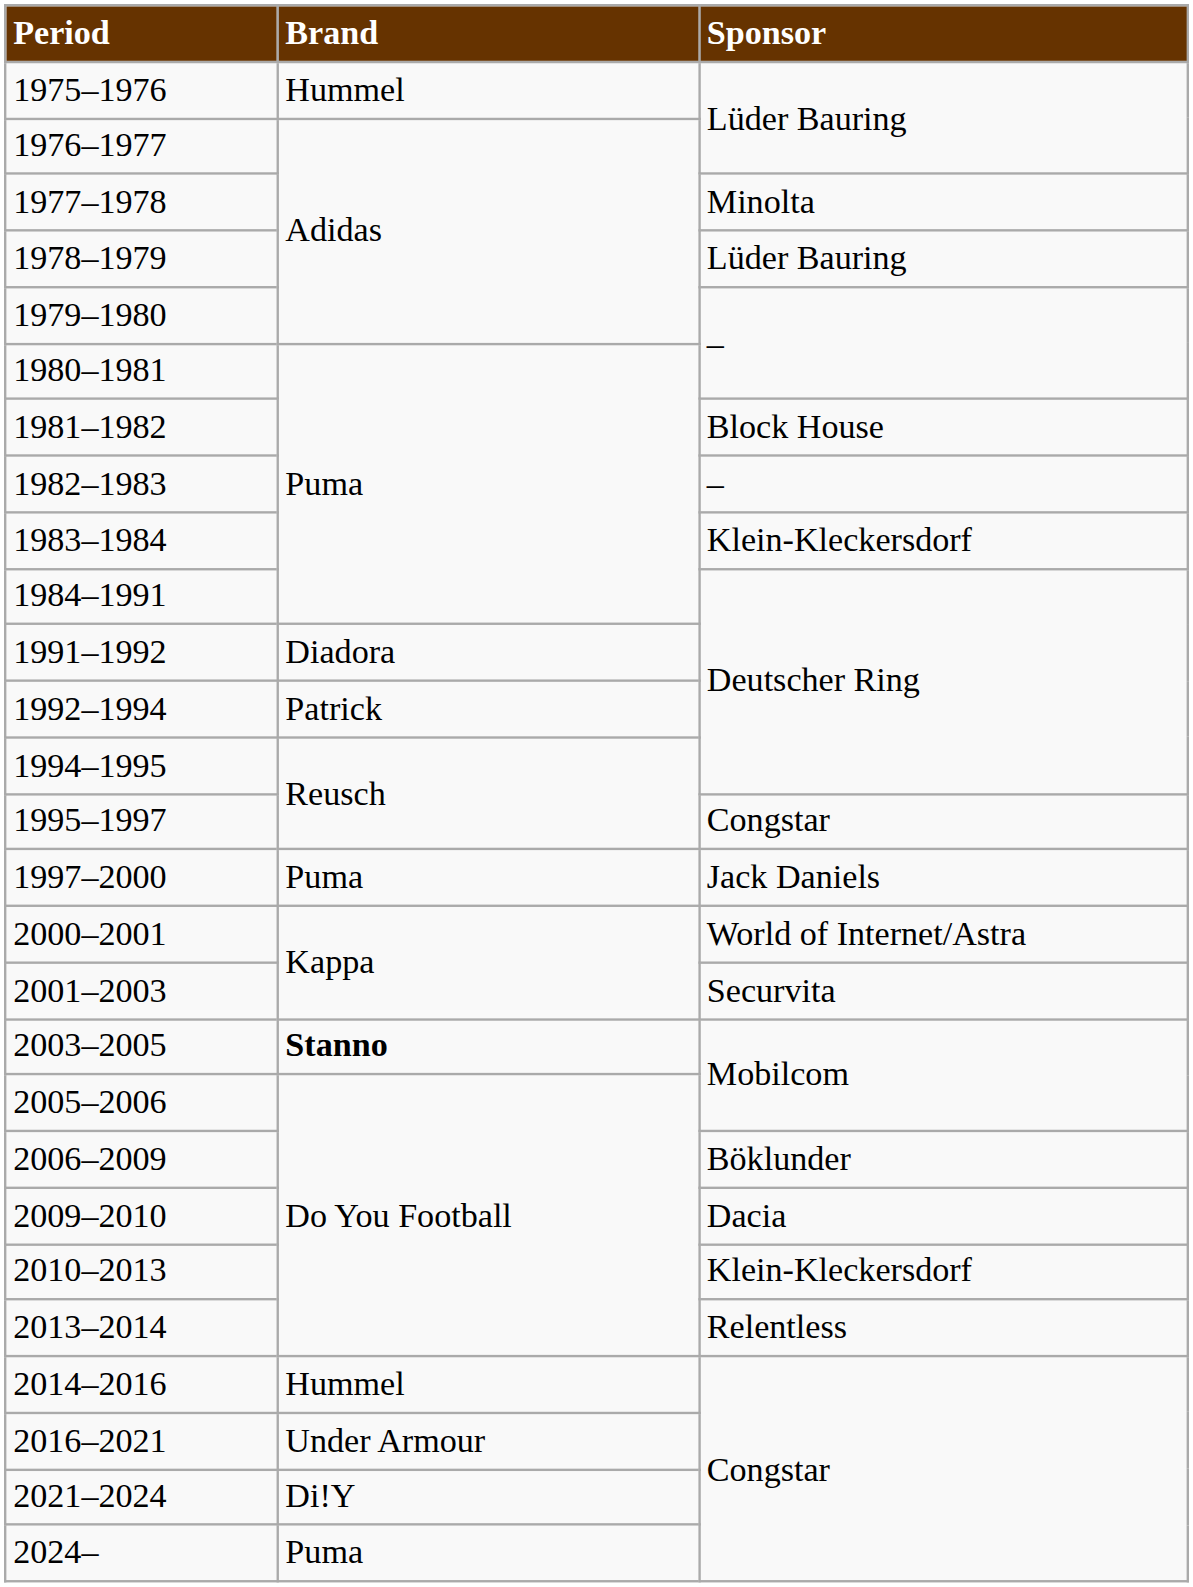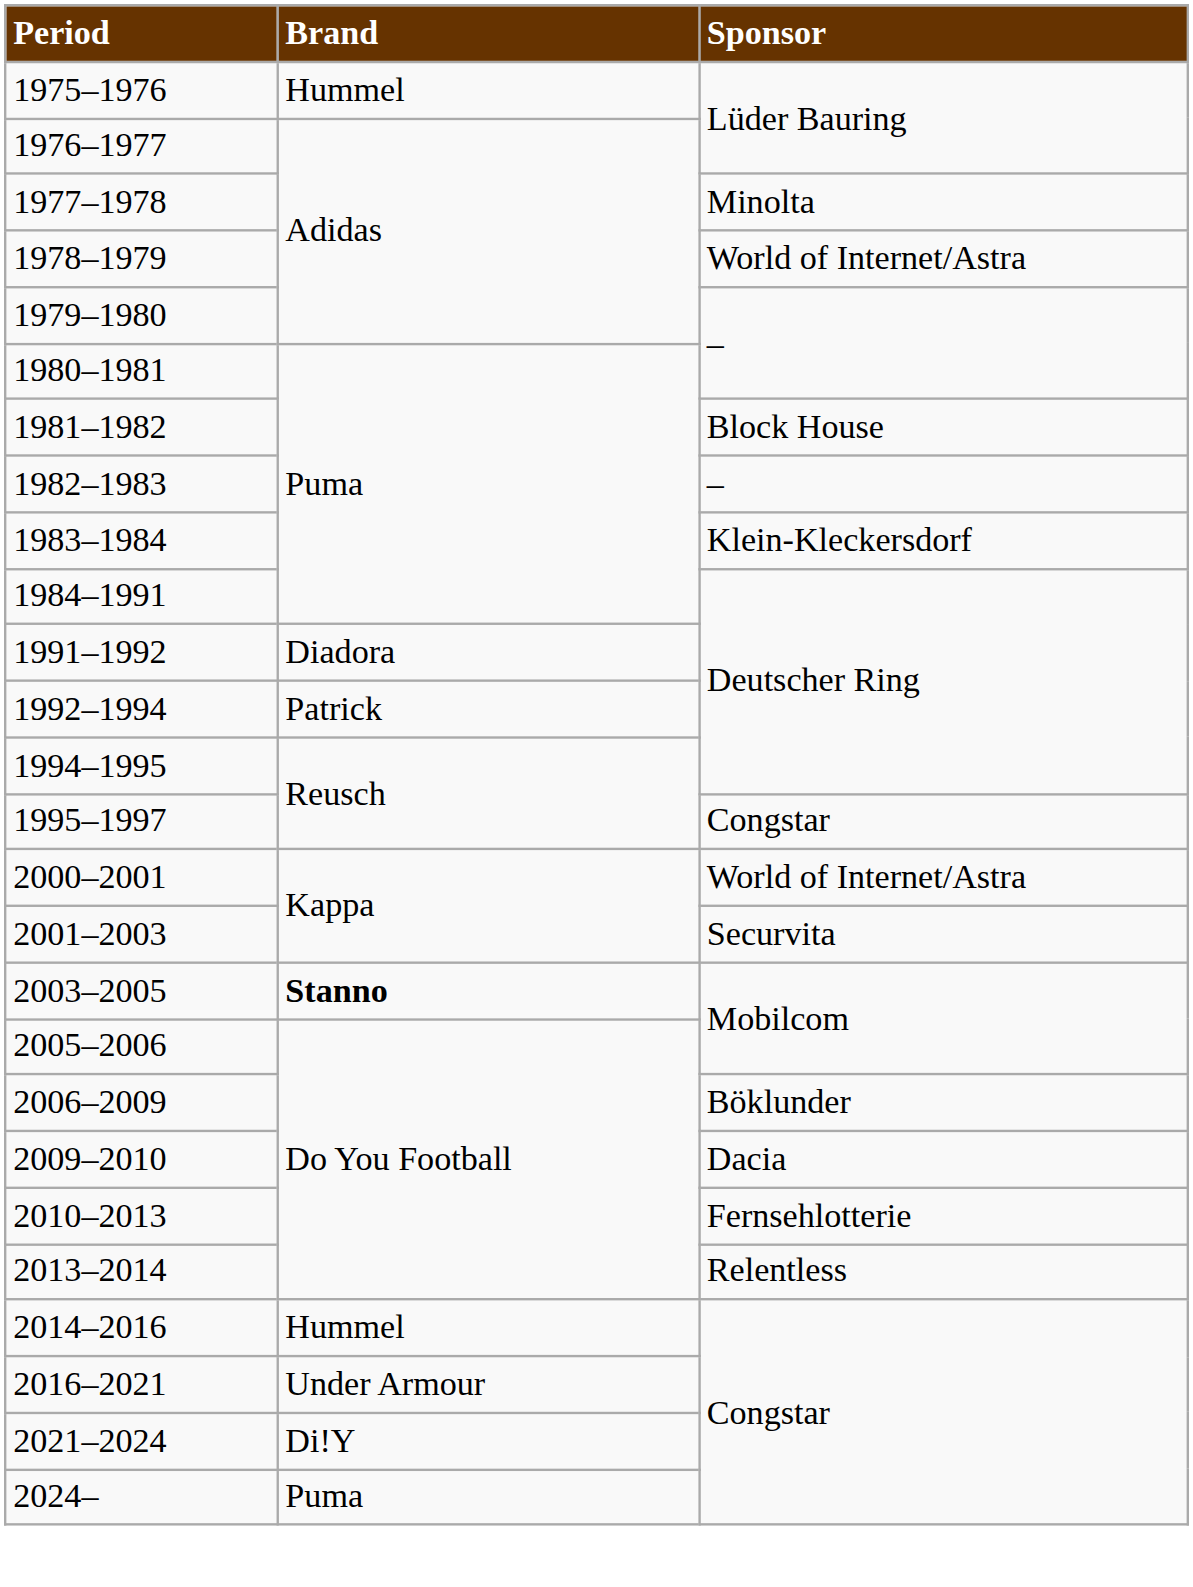1978–1979 | column 3: Lüder Bauring -> World of Internet/Astra
- row: 1997–2000 | Puma | Jack Daniels
2010–2013 | column 3: Klein-Kleckersdorf -> Fernsehlotterie
